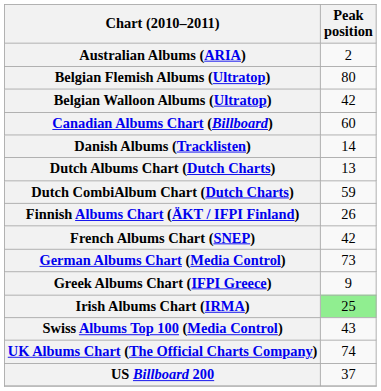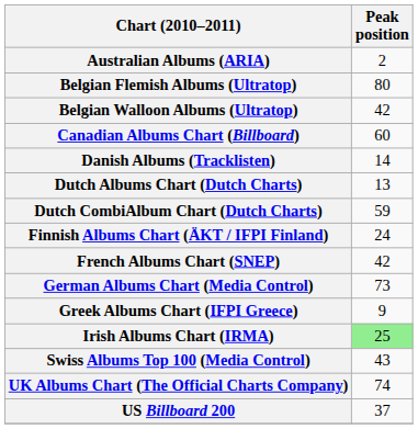Finnish Albums Chart (ÄKT / IFPI Finland) | Peak position: 26 -> 24
